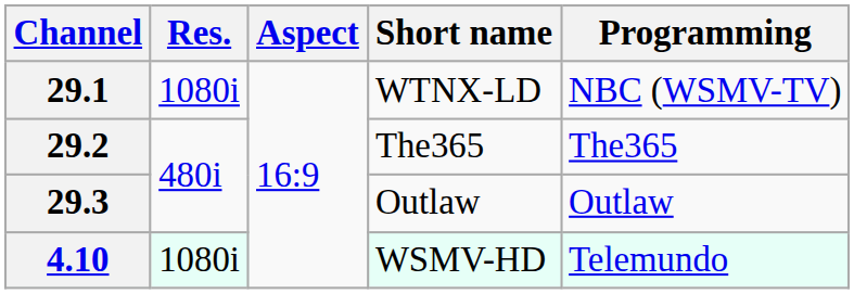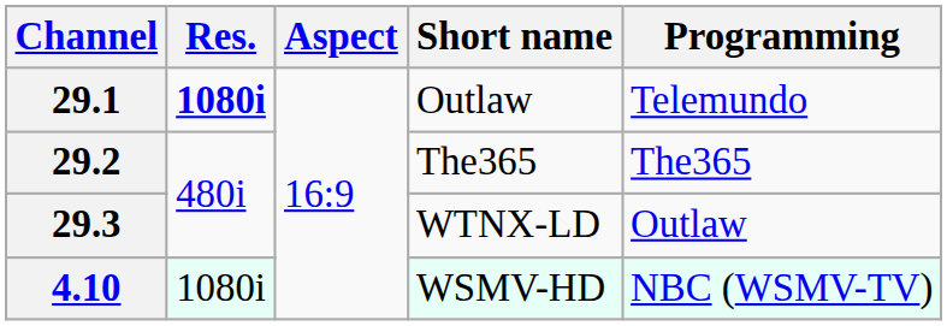29.1 | Res.: normal -> bold
29.1 | Short name: WTNX-LD -> Outlaw
29.1 | Programming: NBC (WSMV-TV) -> Telemundo
29.3 | Short name: Outlaw -> WTNX-LD
4.10 | Programming: Telemundo -> NBC (WSMV-TV)
